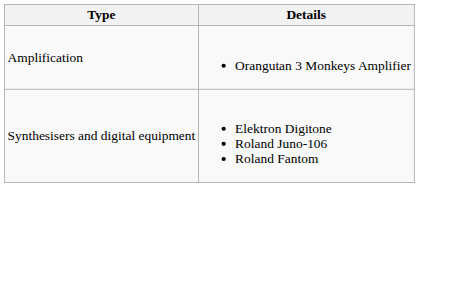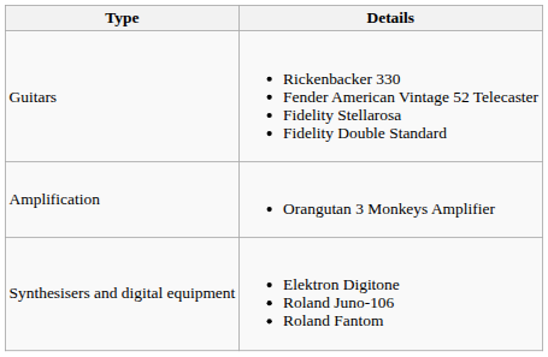+ row: Guitars | Rickenbacker 330 Fender American Vintage 52 Telecaster Fidelity Stellarosa Fidelity Double Standard
